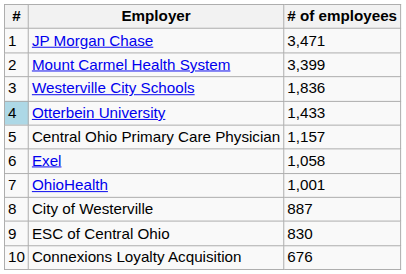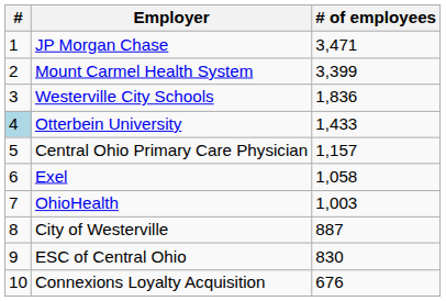OhioHealth | # of employees: 1,001 -> 1,003
